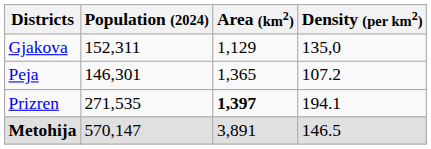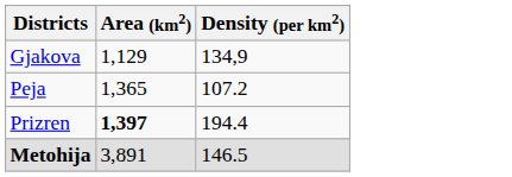- column: Population (2024) | 152,311 | 146,301 | 271,535 | 570,147
Gjakova | Density (per km2): 135,0 -> 134,9
Prizren | Density (per km2): 194.1 -> 194.4
